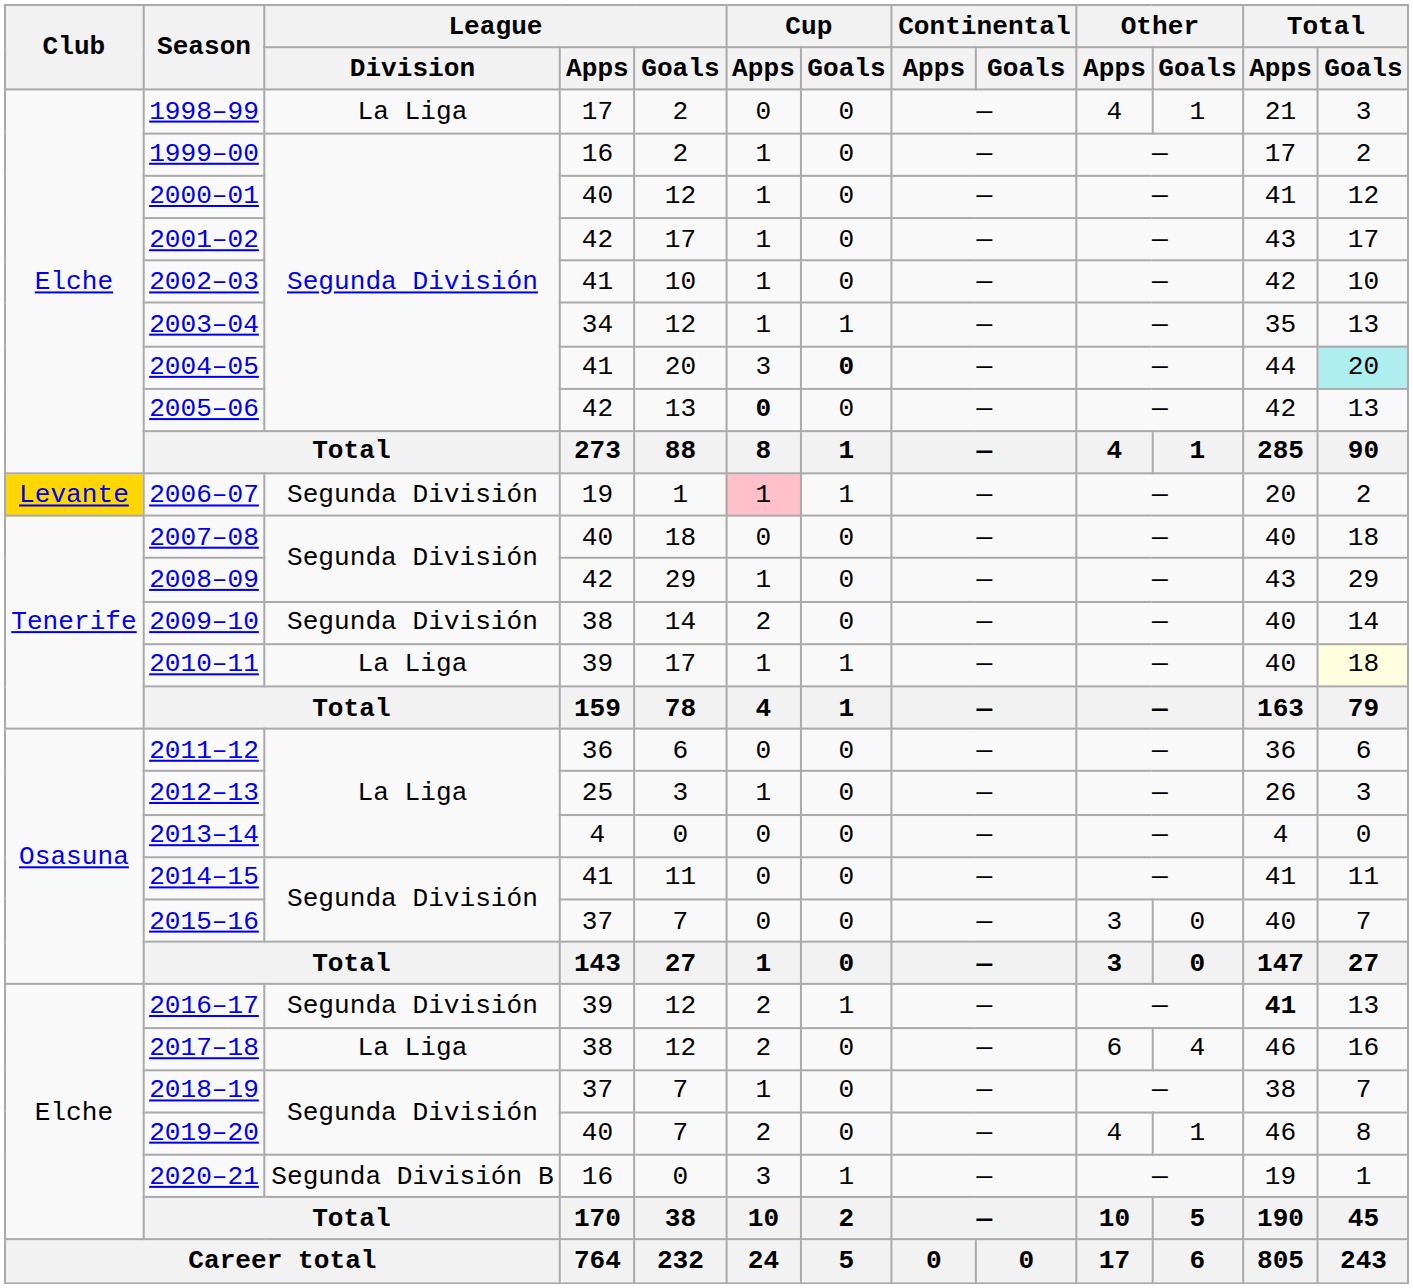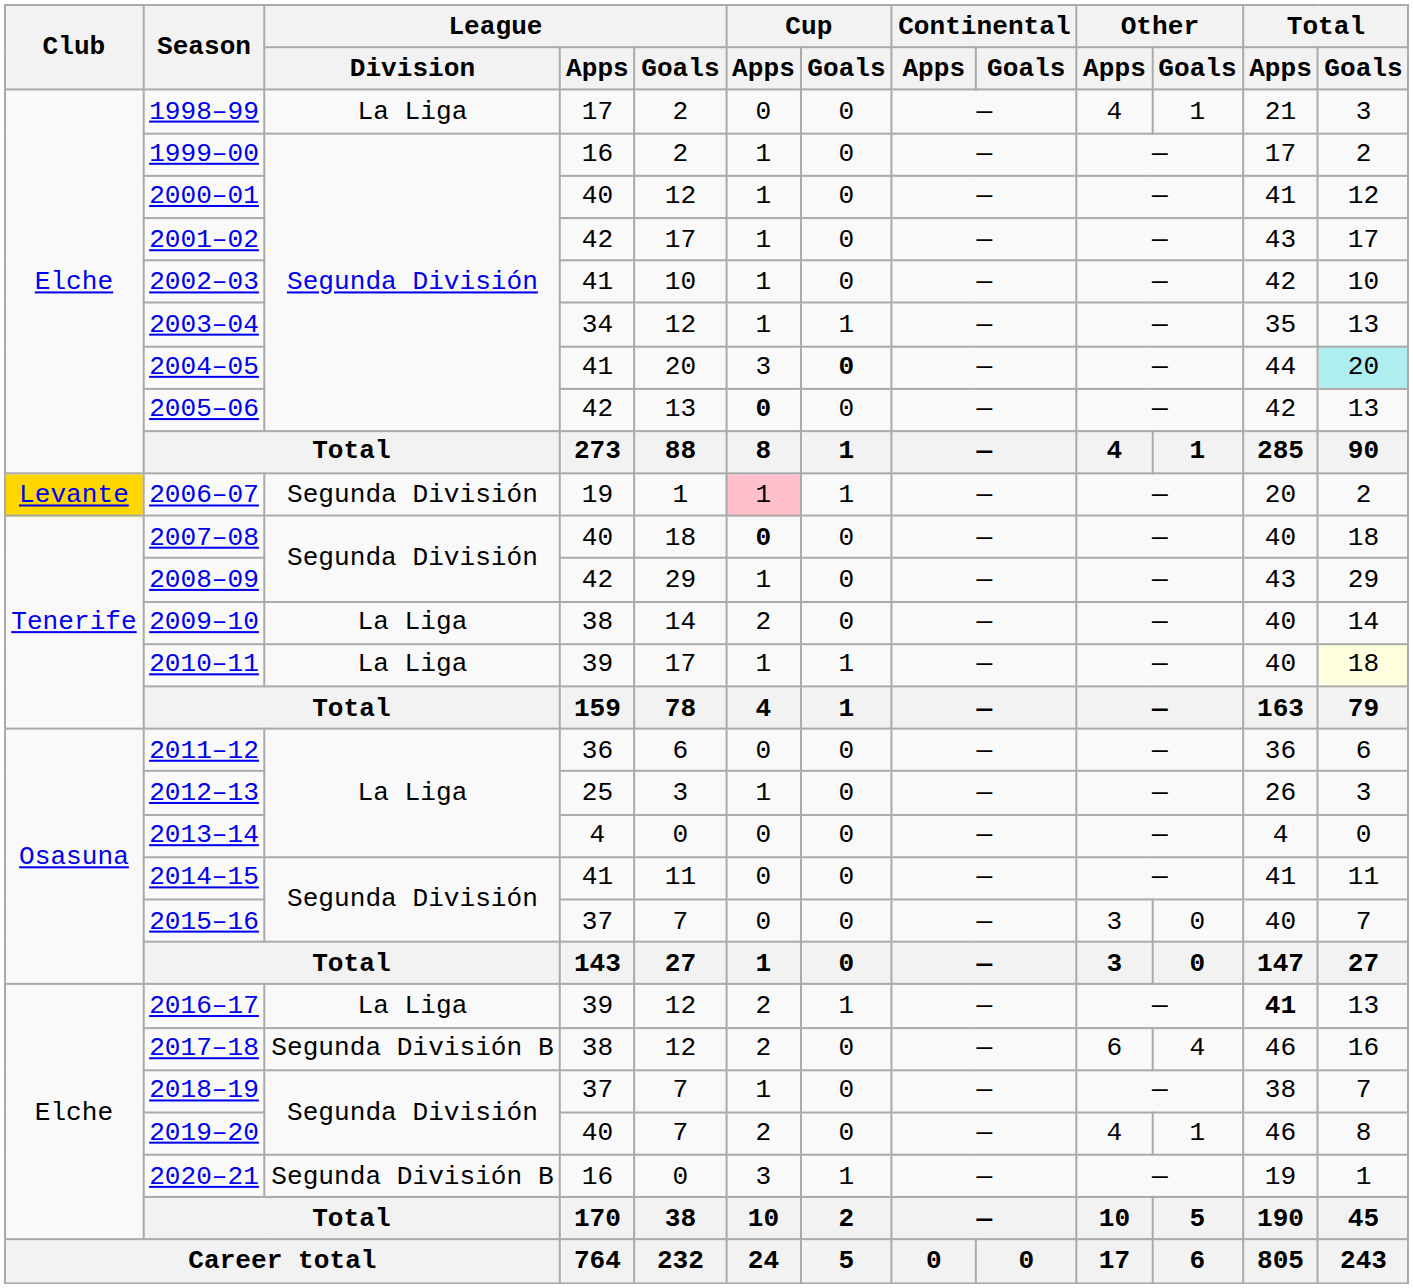2007–08 | Cup / Apps: normal -> bold
2009–10 | League / Division: Segunda División -> La Liga
2016–17 | League / Division: Segunda División -> La Liga
2017–18 | League / Division: La Liga -> Segunda División B
